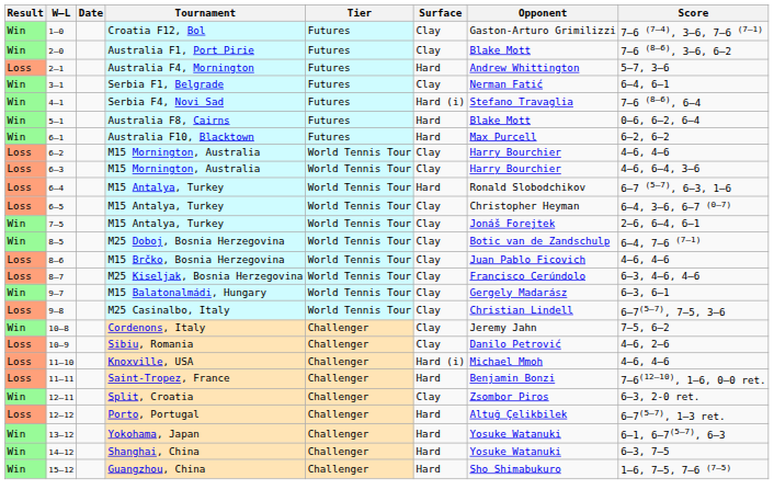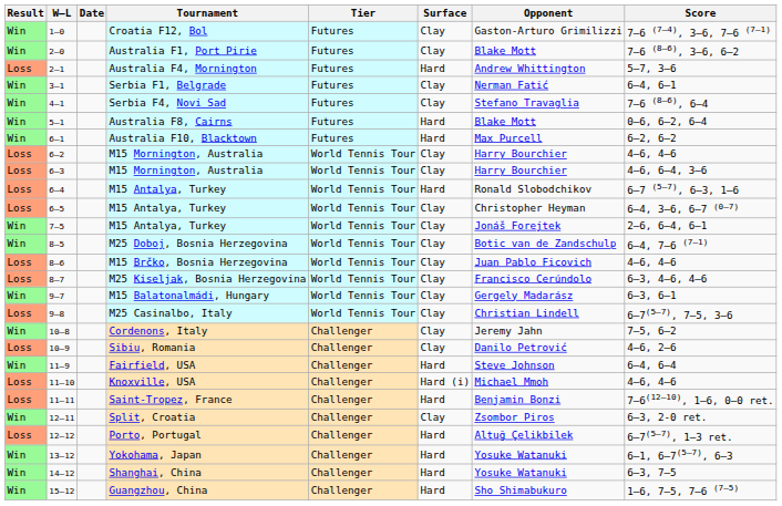4–1 | Surface: Hard (i) -> Clay
+ row: Win | 11–9 | Fairfield, USA | Challenger | Hard | Steve Johnson | 6–4, 6–4
